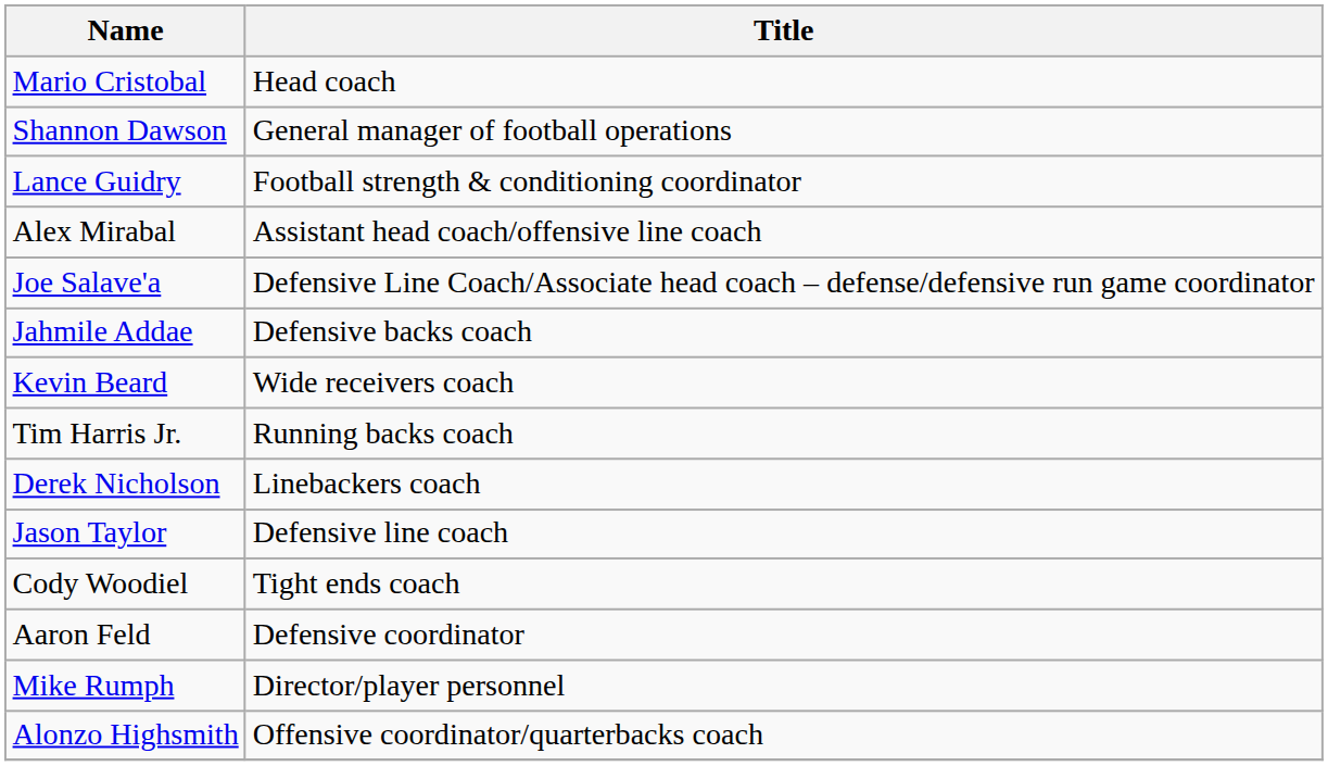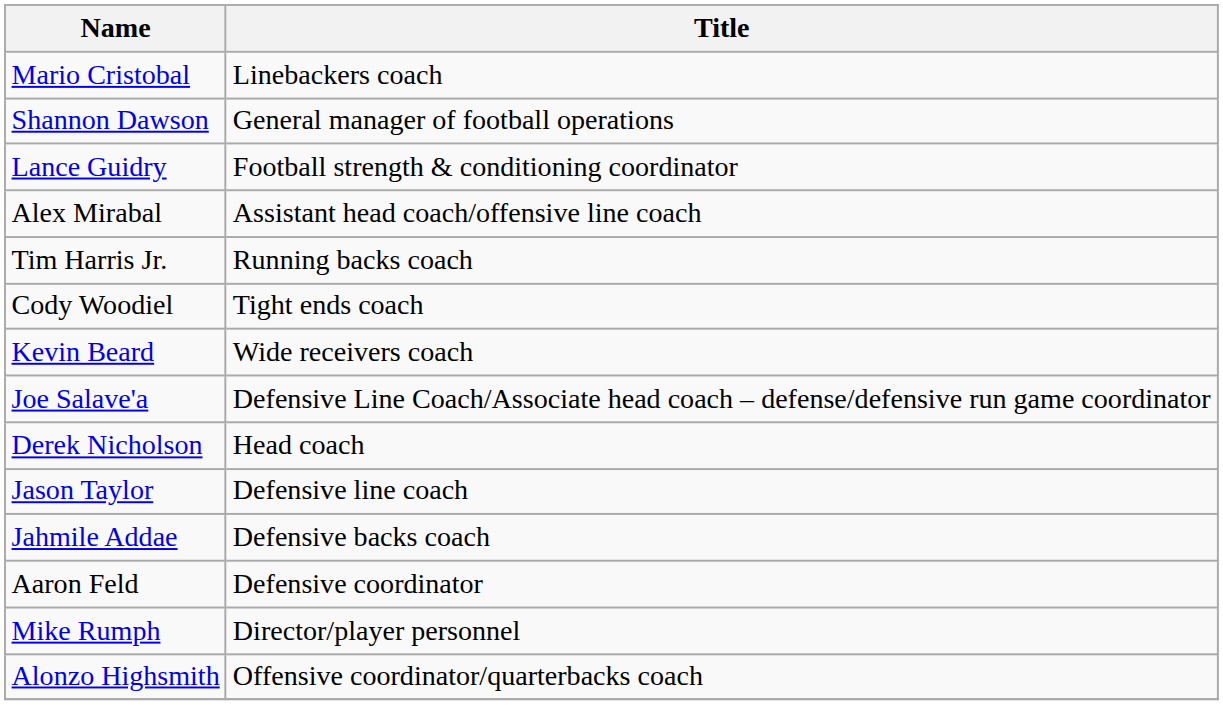Mario Cristobal | Title: Head coach -> Linebackers coach
rows swapped: Joe Salave'a <-> Tim Harris Jr.
rows swapped: Jahmile Addae <-> Cody Woodiel
Derek Nicholson | Title: Linebackers coach -> Head coach
